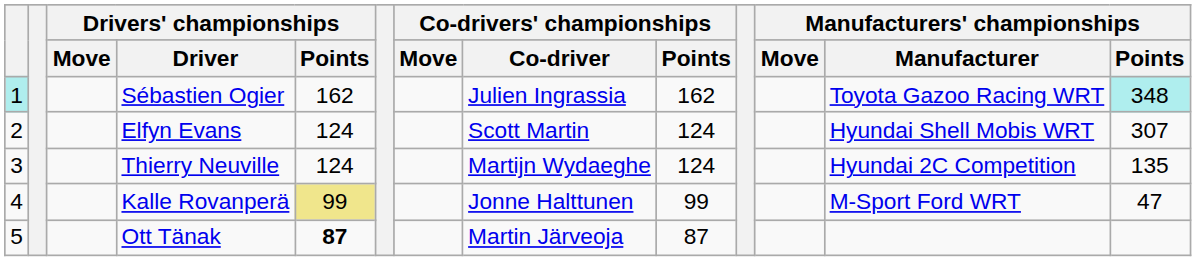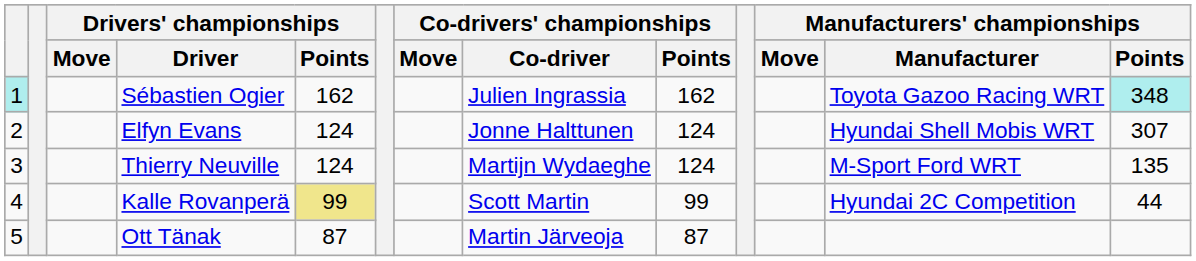Elfyn Evans | Co-drivers' championships / Co-driver: Scott Martin -> Jonne Halttunen
Thierry Neuville | Manufacturers' championships / Manufacturer: Hyundai 2C Competition -> M-Sport Ford WRT
Kalle Rovanperä | Co-drivers' championships / Co-driver: Jonne Halttunen -> Scott Martin
Kalle Rovanperä | Manufacturers' championships / Manufacturer: M-Sport Ford WRT -> Hyundai 2C Competition
Kalle Rovanperä | Manufacturers' championships / Points: 47 -> 44
Ott Tänak | Drivers' championships / Points: bold -> normal
